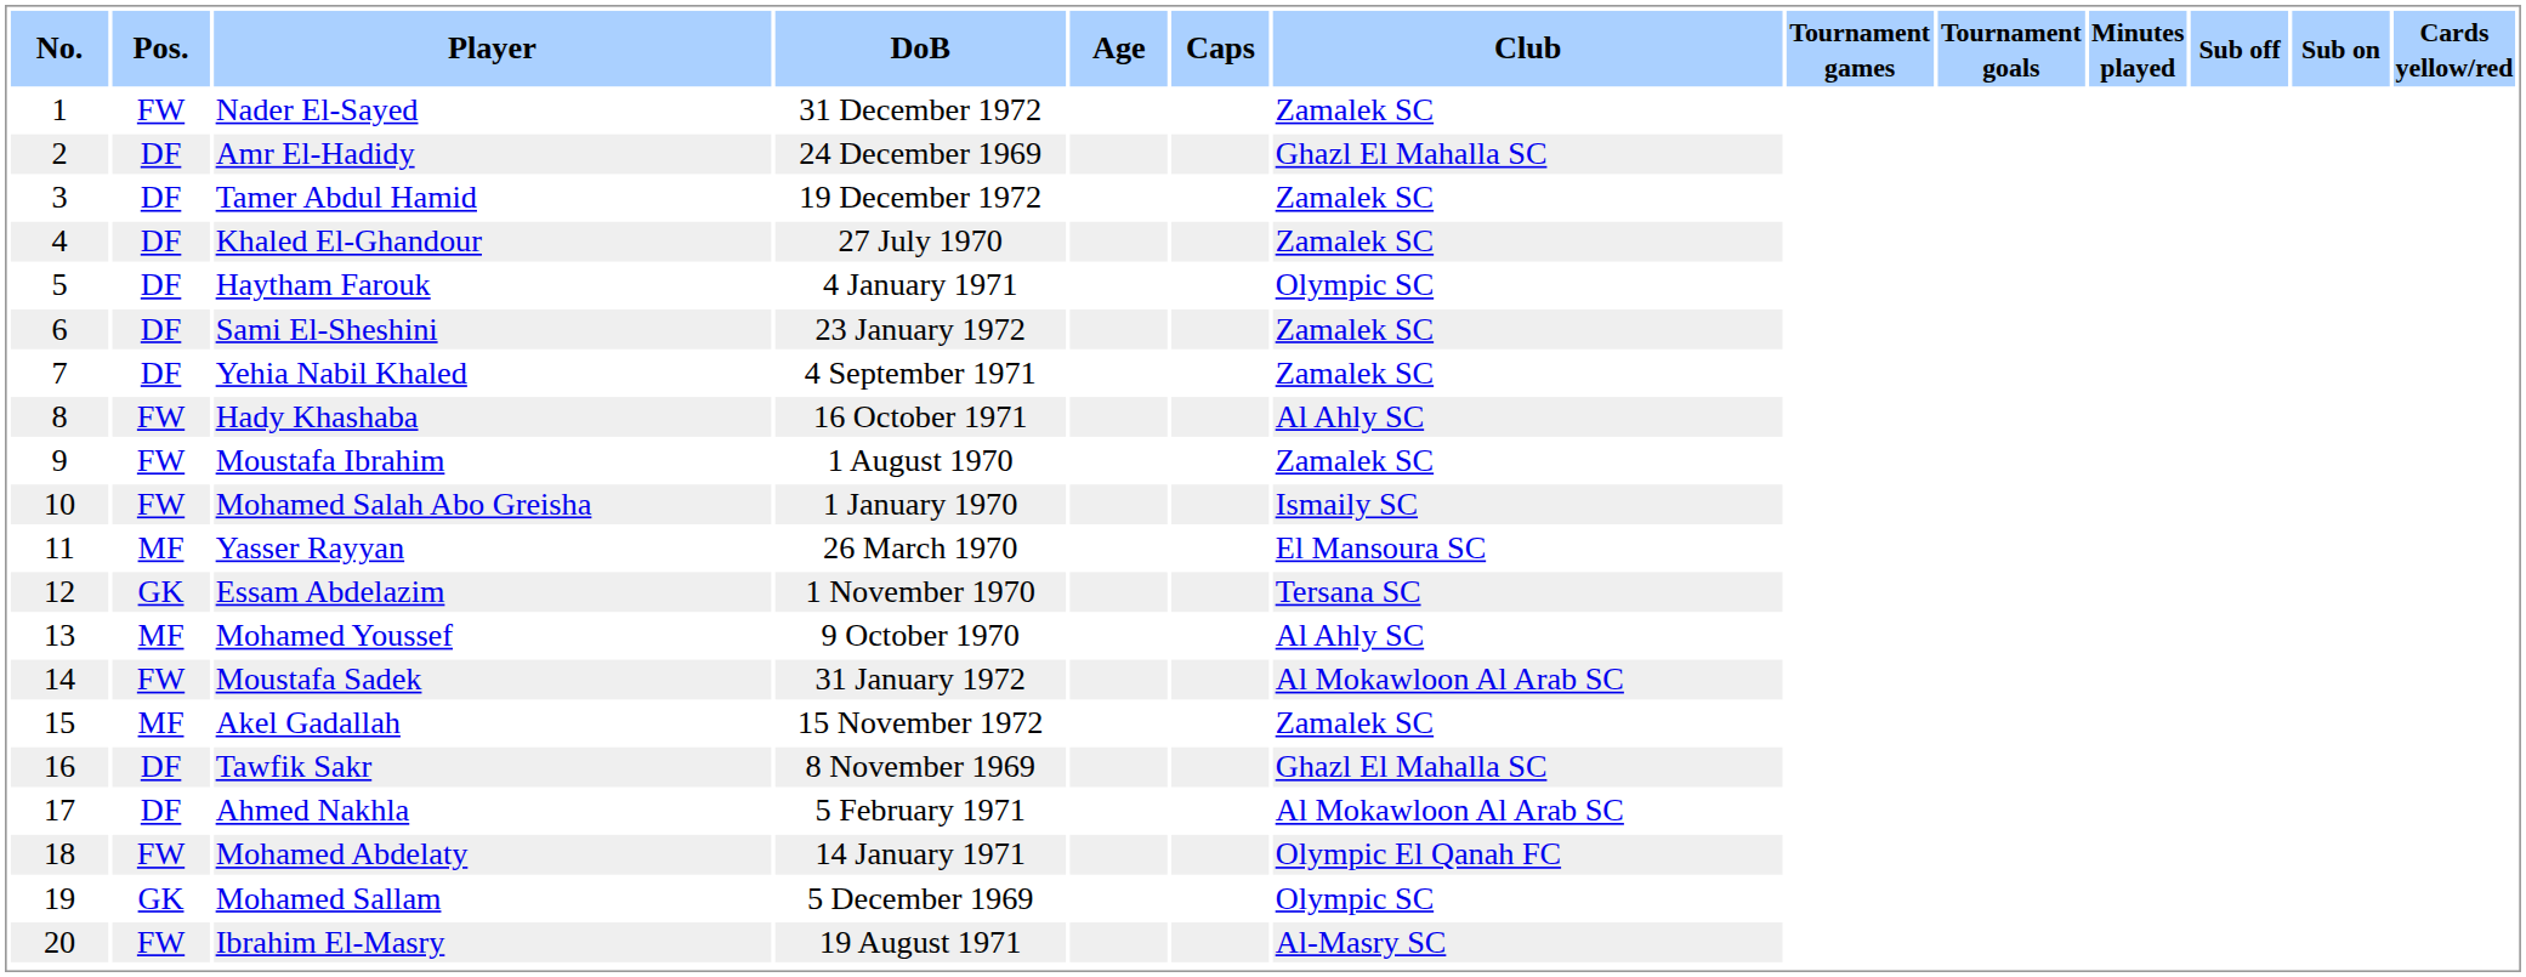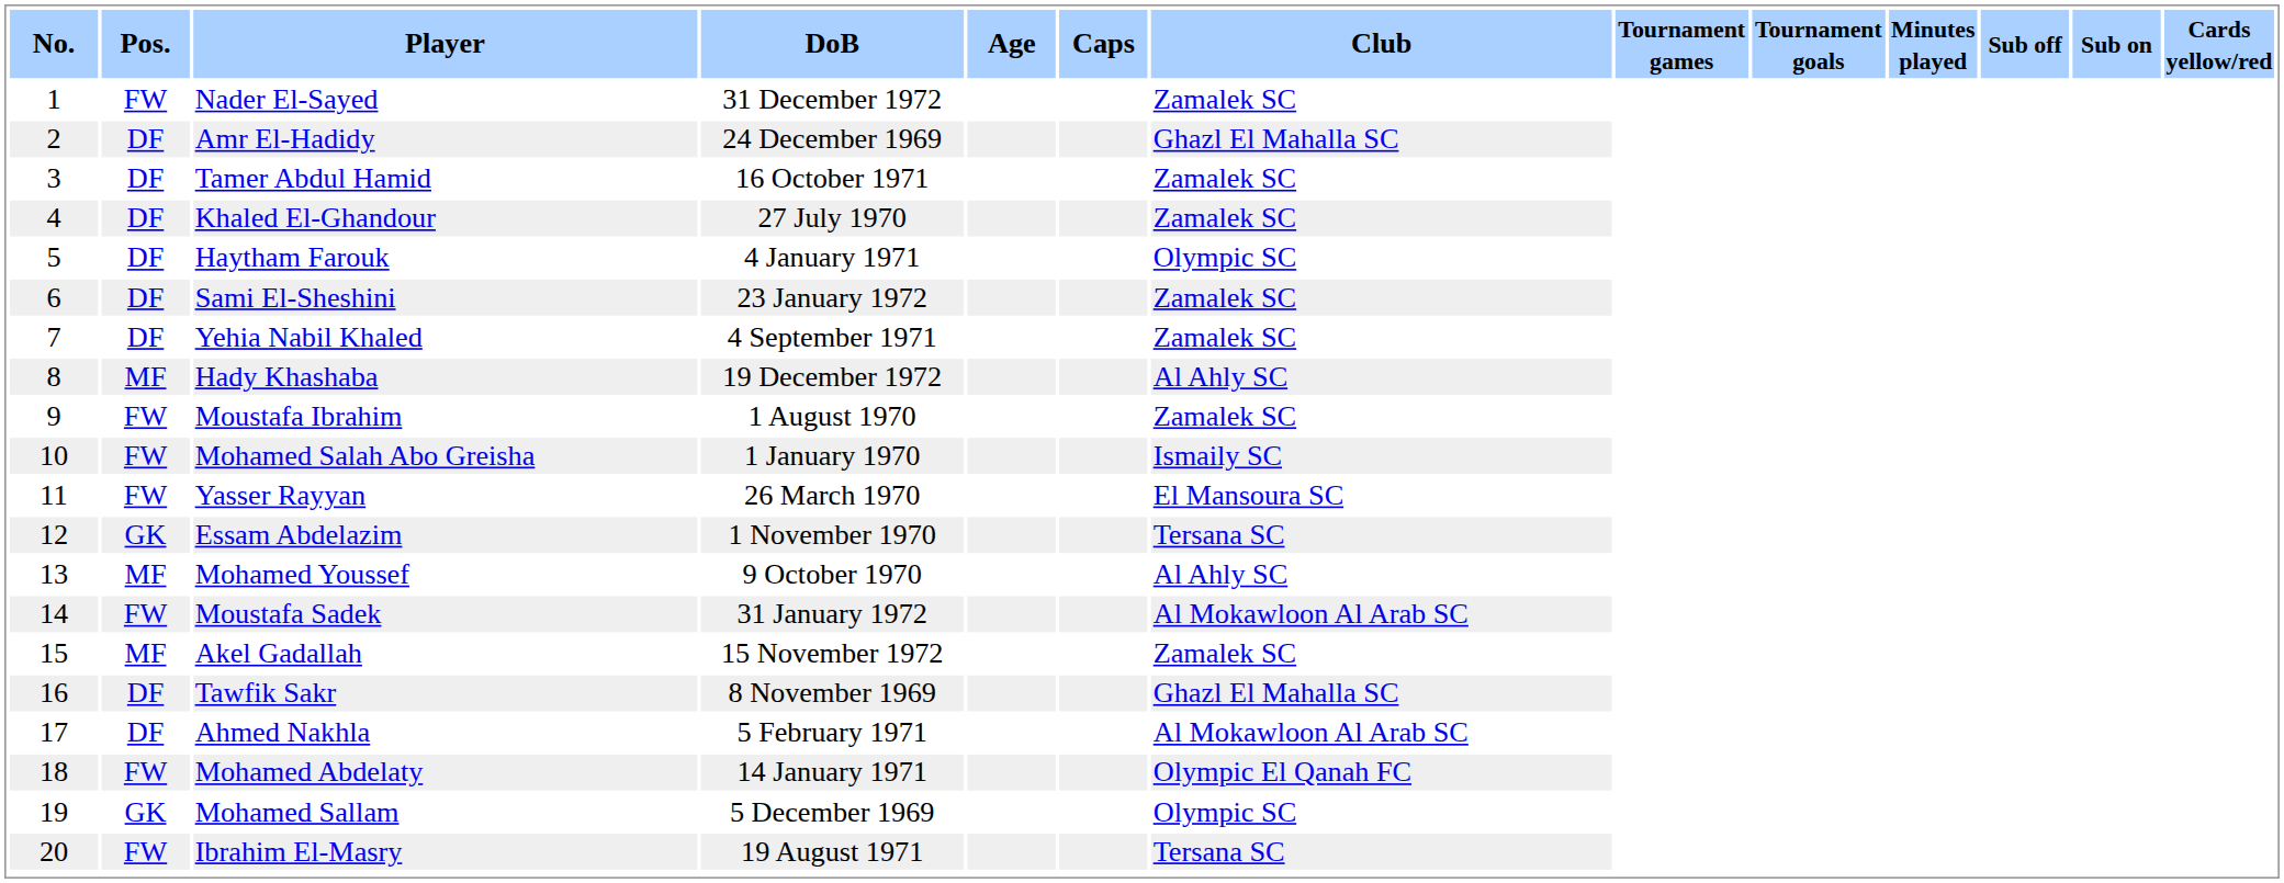Tamer Abdul Hamid | DoB: 19 December 1972 -> 16 October 1971
Hady Khashaba | Pos.: FW -> MF
Hady Khashaba | DoB: 16 October 1971 -> 19 December 1972
Yasser Rayyan | Pos.: MF -> FW
Ibrahim El-Masry | Club: Al-Masry SC -> Tersana SC
